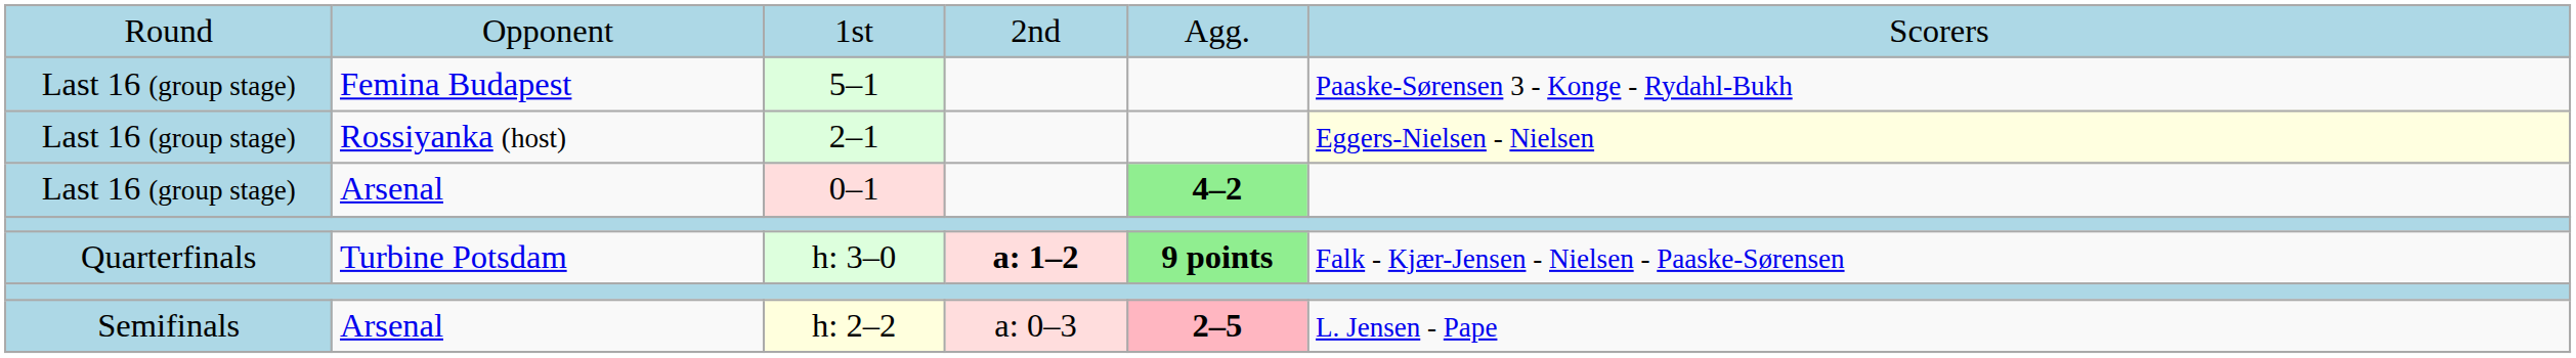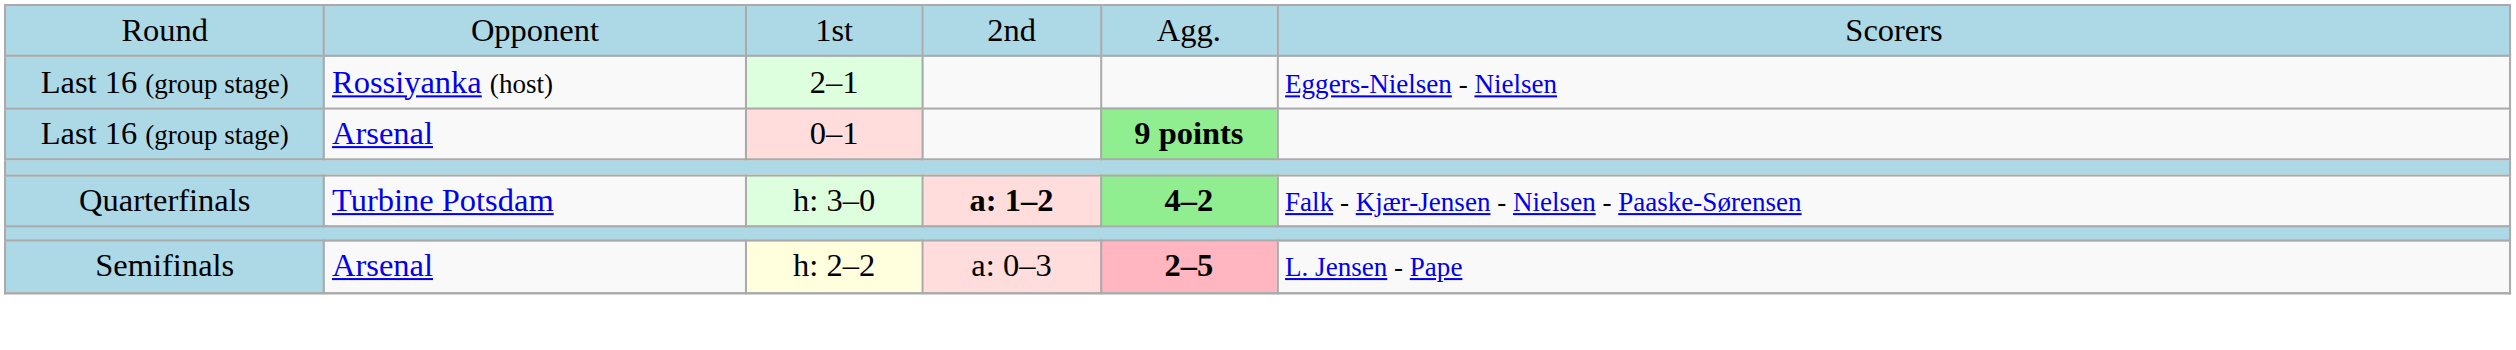- row: Last 16 (group stage) | Femina Budapest | 5–1 | Paaske-Sørensen 3 - Konge - Rydahl-Bukh
2–1 | column 6: lightyellow background -> no background
0–1 | column 5: 4–2 -> 9 points
h: 3–0 | column 5: 9 points -> 4–2
